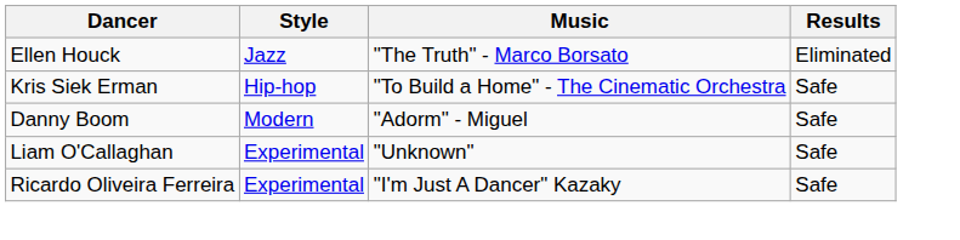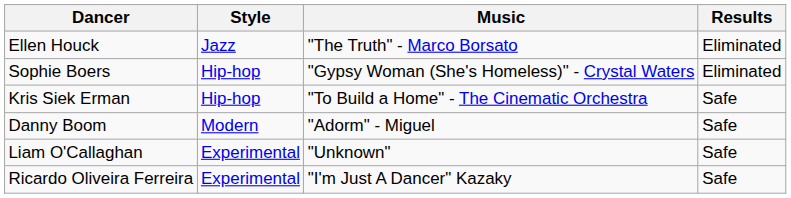+ row: Sophie Boers | Hip-hop | "Gypsy Woman (She's Homeless)" - Crystal Waters | Eliminated
